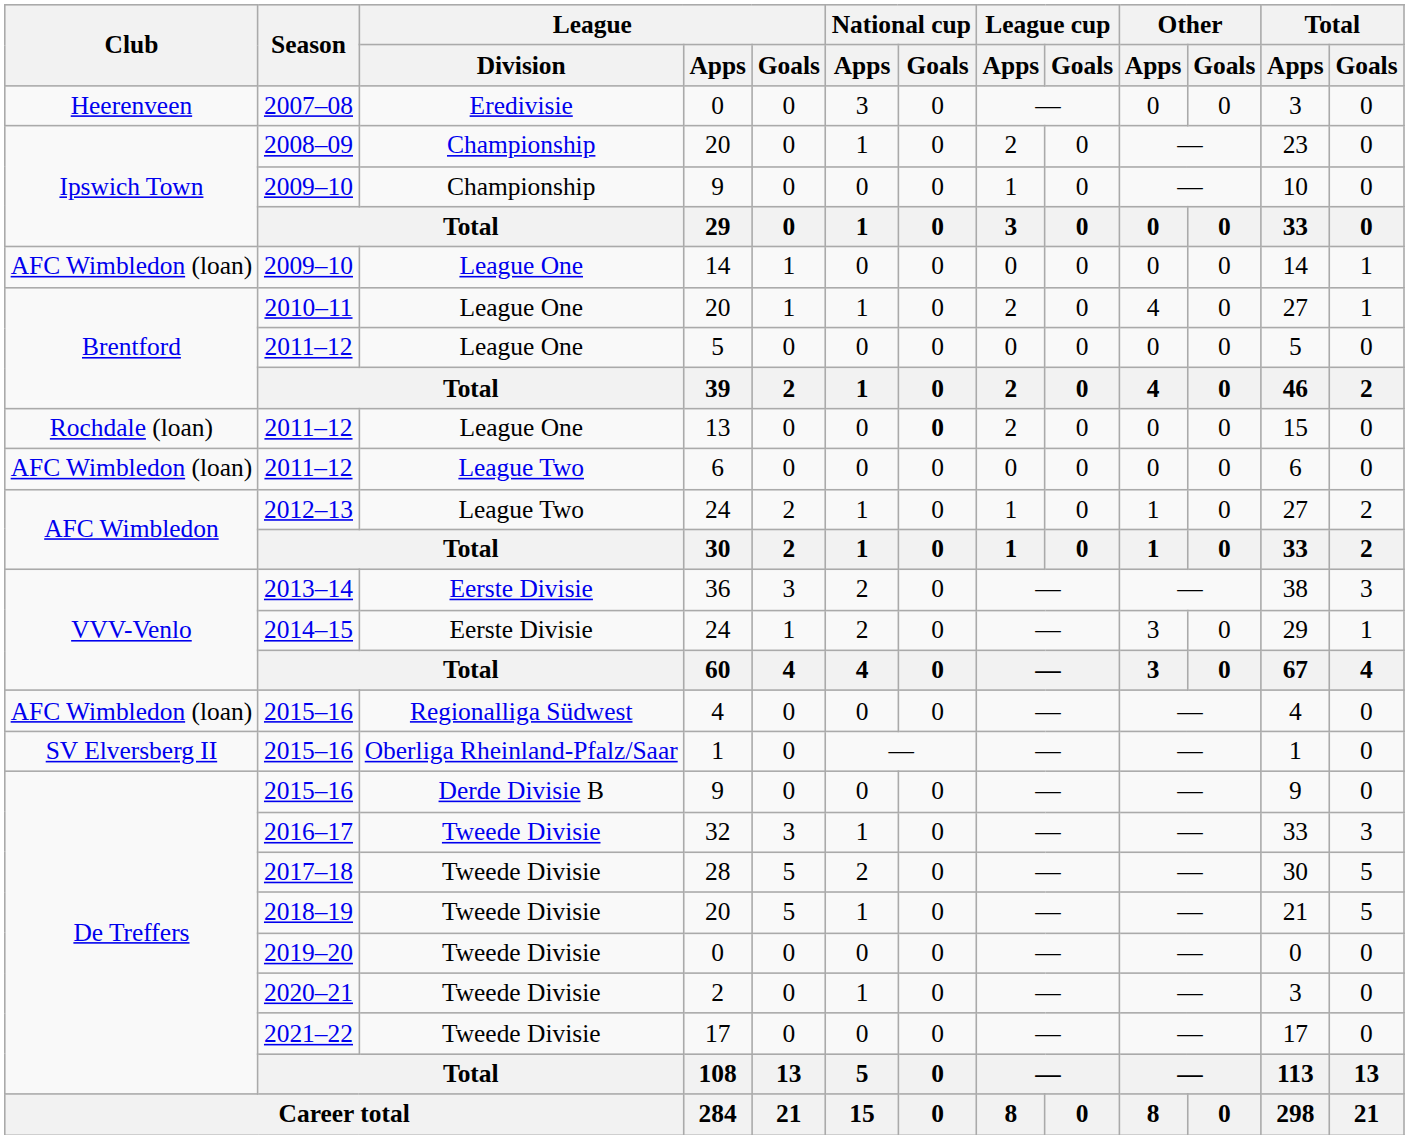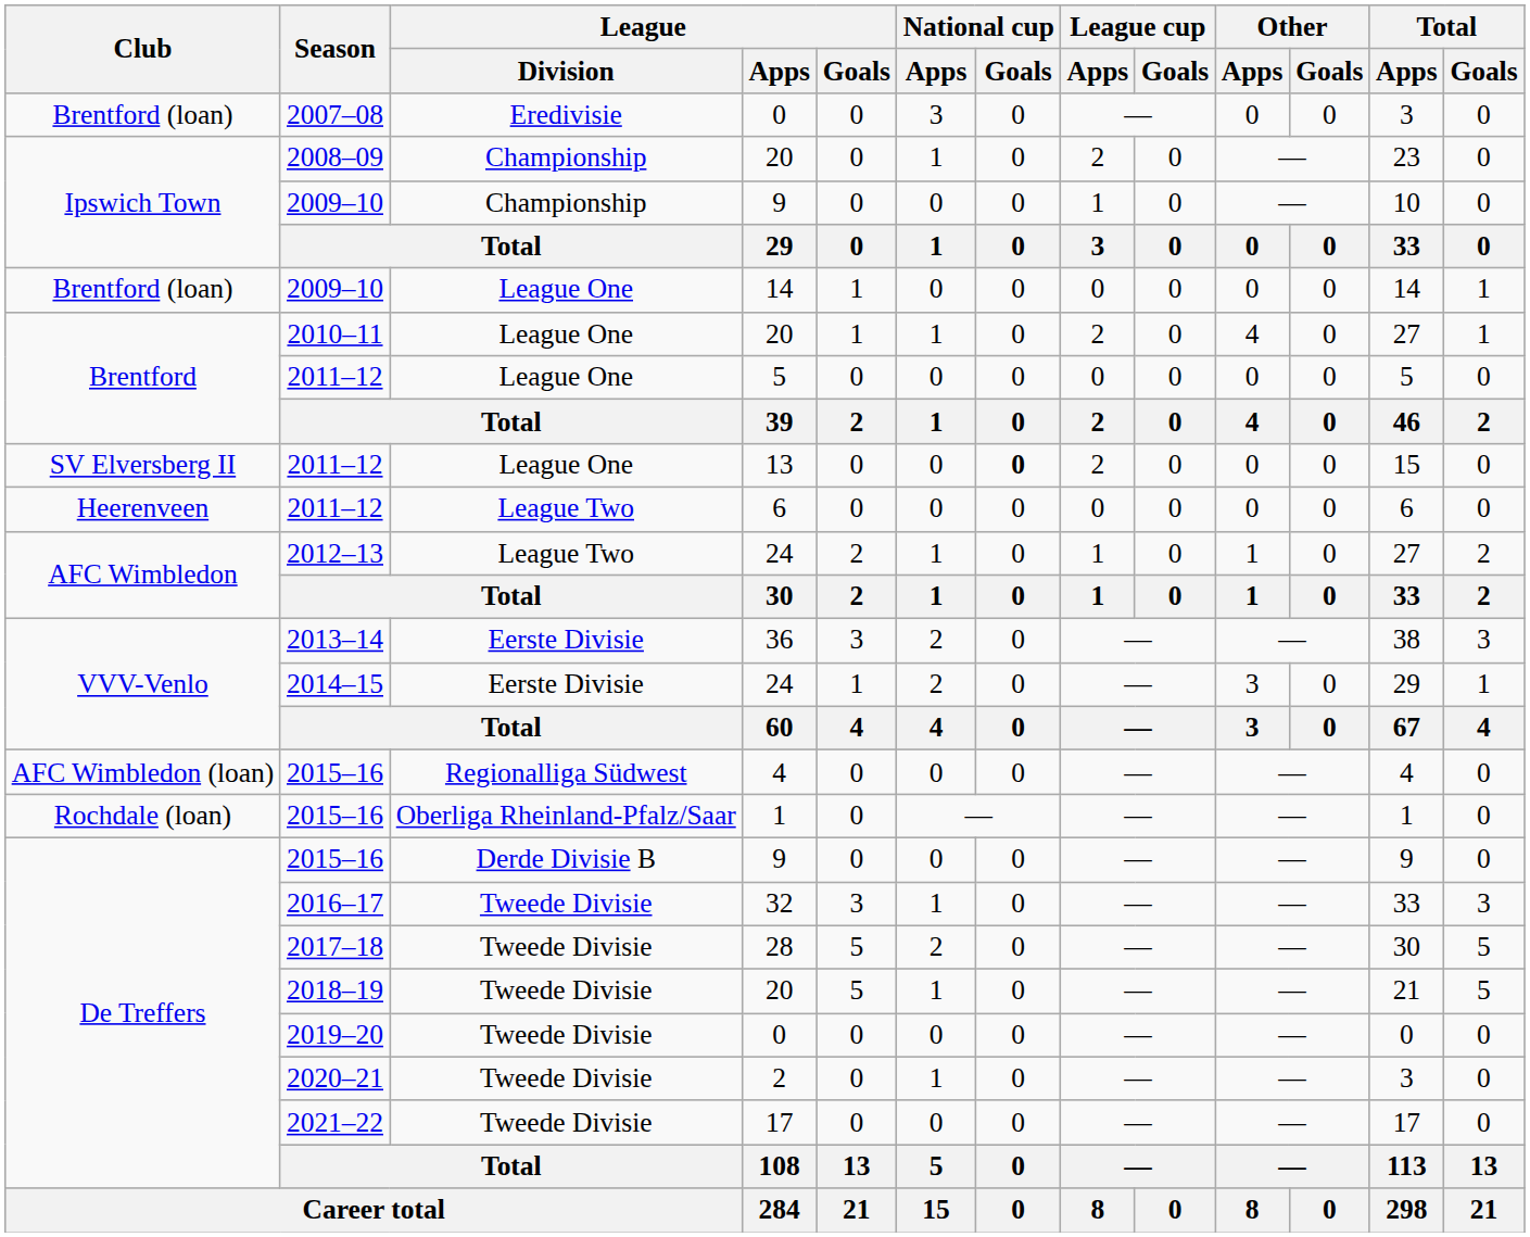2007–08 | Club: Heerenveen -> Brentford (loan)
2009–10 / 14 | Club: AFC Wimbledon (loan) -> Brentford (loan)
2011–12 / 13 | Club: Rochdale (loan) -> SV Elversberg II
2011–12 / 6 | Club: AFC Wimbledon (loan) -> Heerenveen
2015–16 / 1 | Club: SV Elversberg II -> Rochdale (loan)
